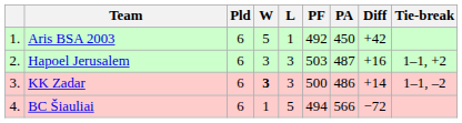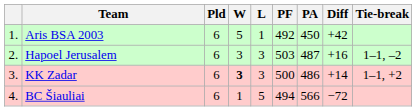Hapoel Jerusalem | Tie-break: 1–1, +2 -> 1–1, –2
KK Zadar | Tie-break: 1–1, –2 -> 1–1, +2
